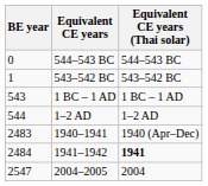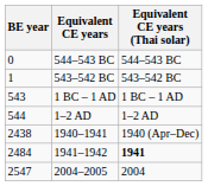1940–1941 | BE year: 2483 -> 2438
